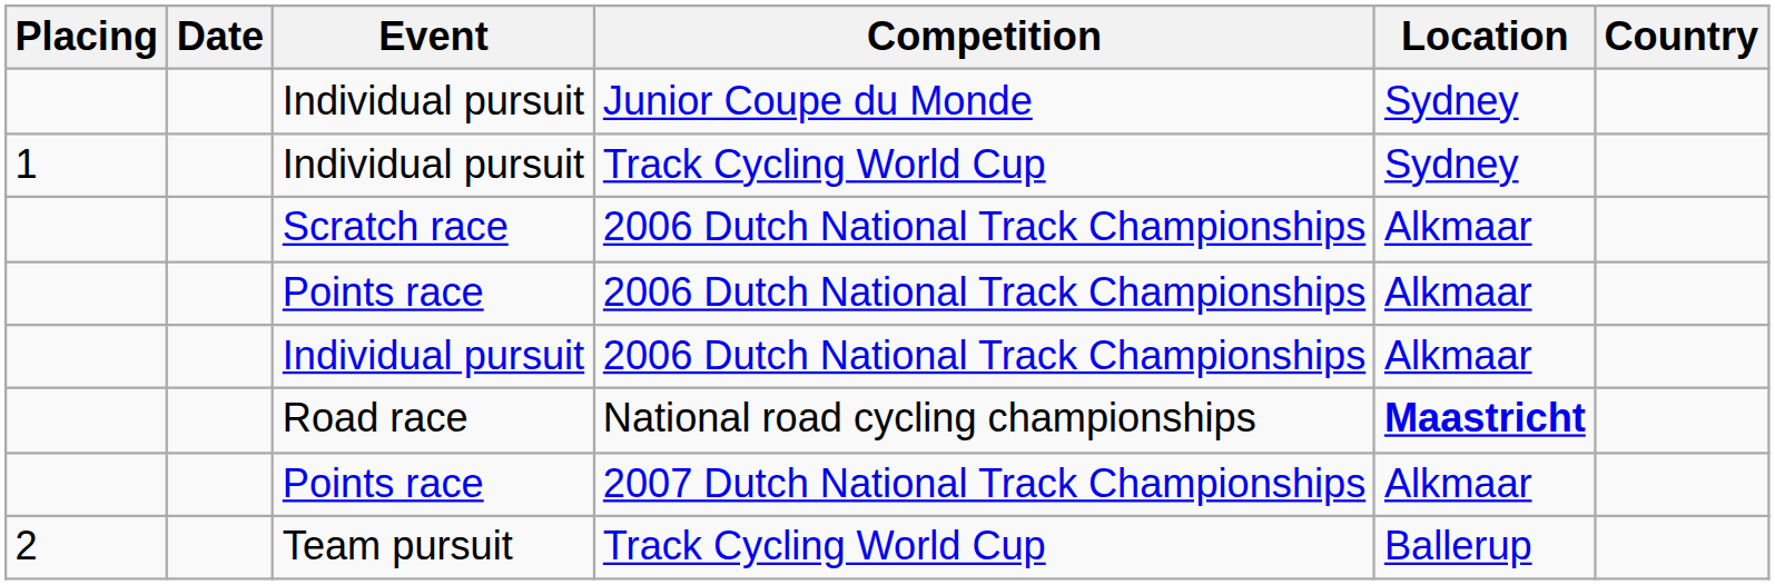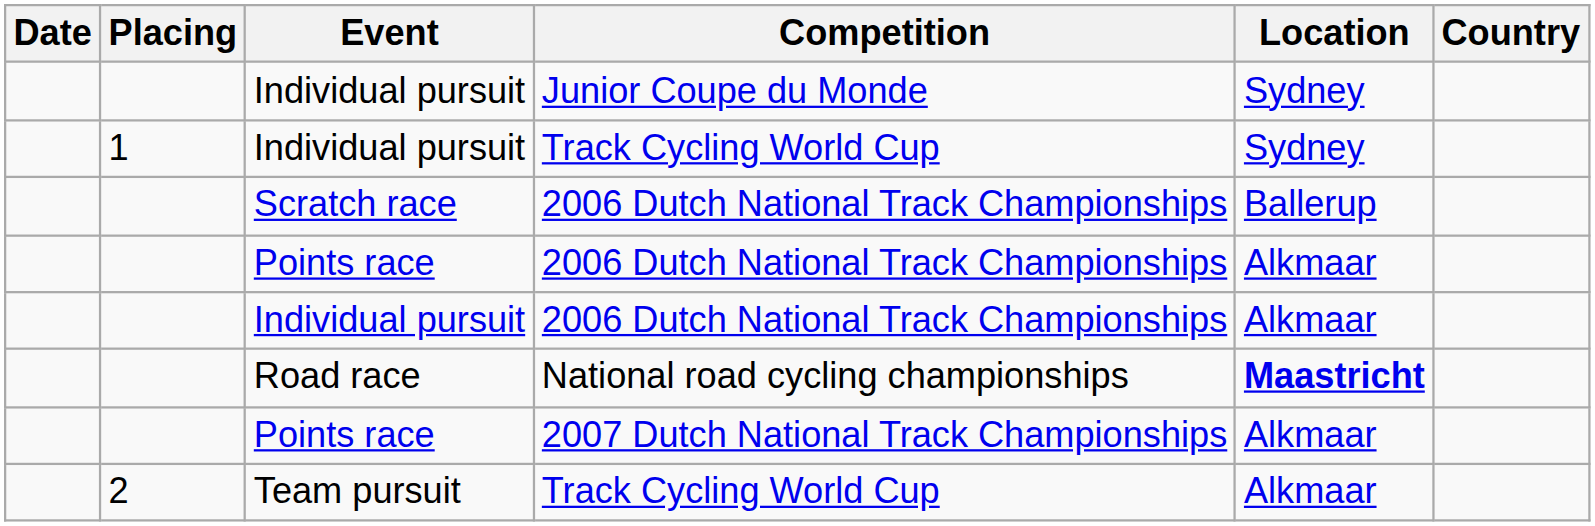columns swapped: Date <-> Placing
Scratch race | Location: Alkmaar -> Ballerup
Team pursuit | Location: Ballerup -> Alkmaar
